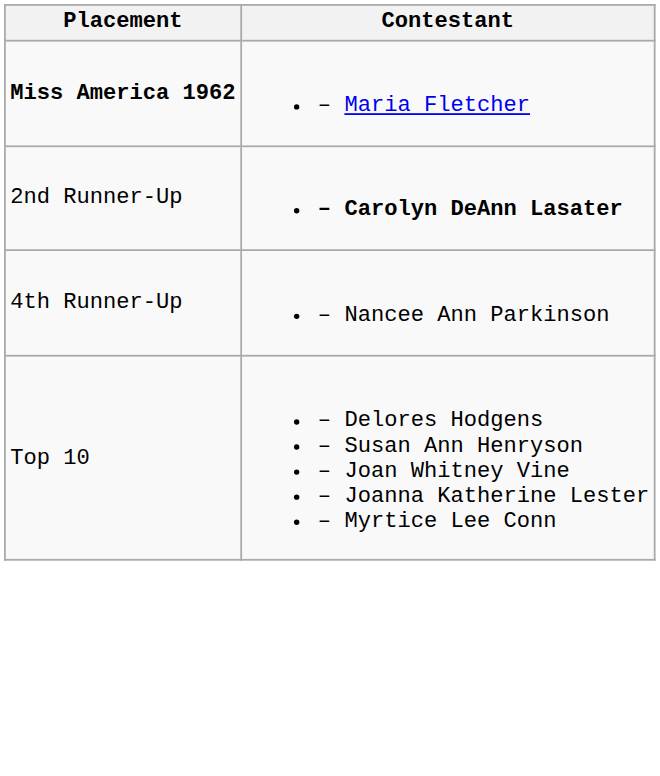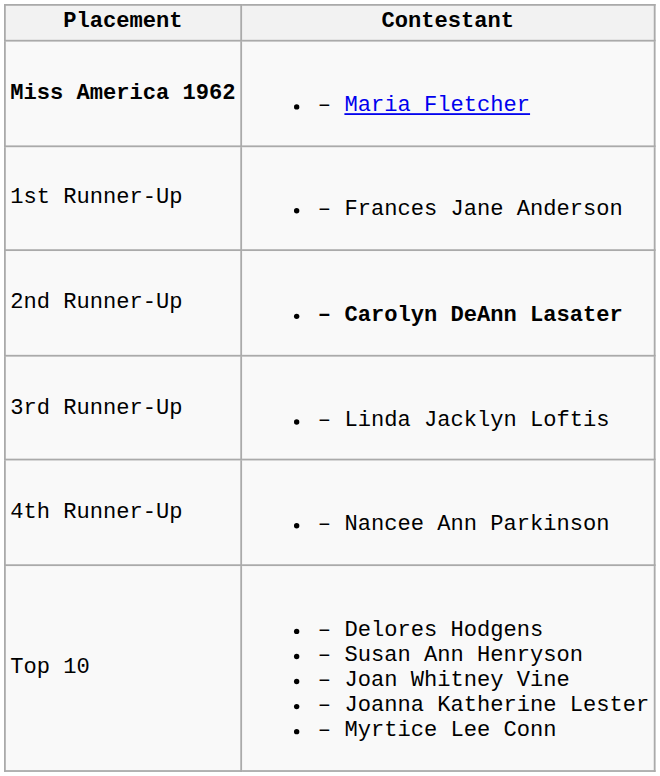+ row: 1st Runner-Up | – Frances Jane Anderson
+ row: 3rd Runner-Up | – Linda Jacklyn Loftis
